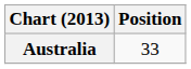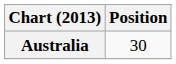Australia | Position: 33 -> 30
